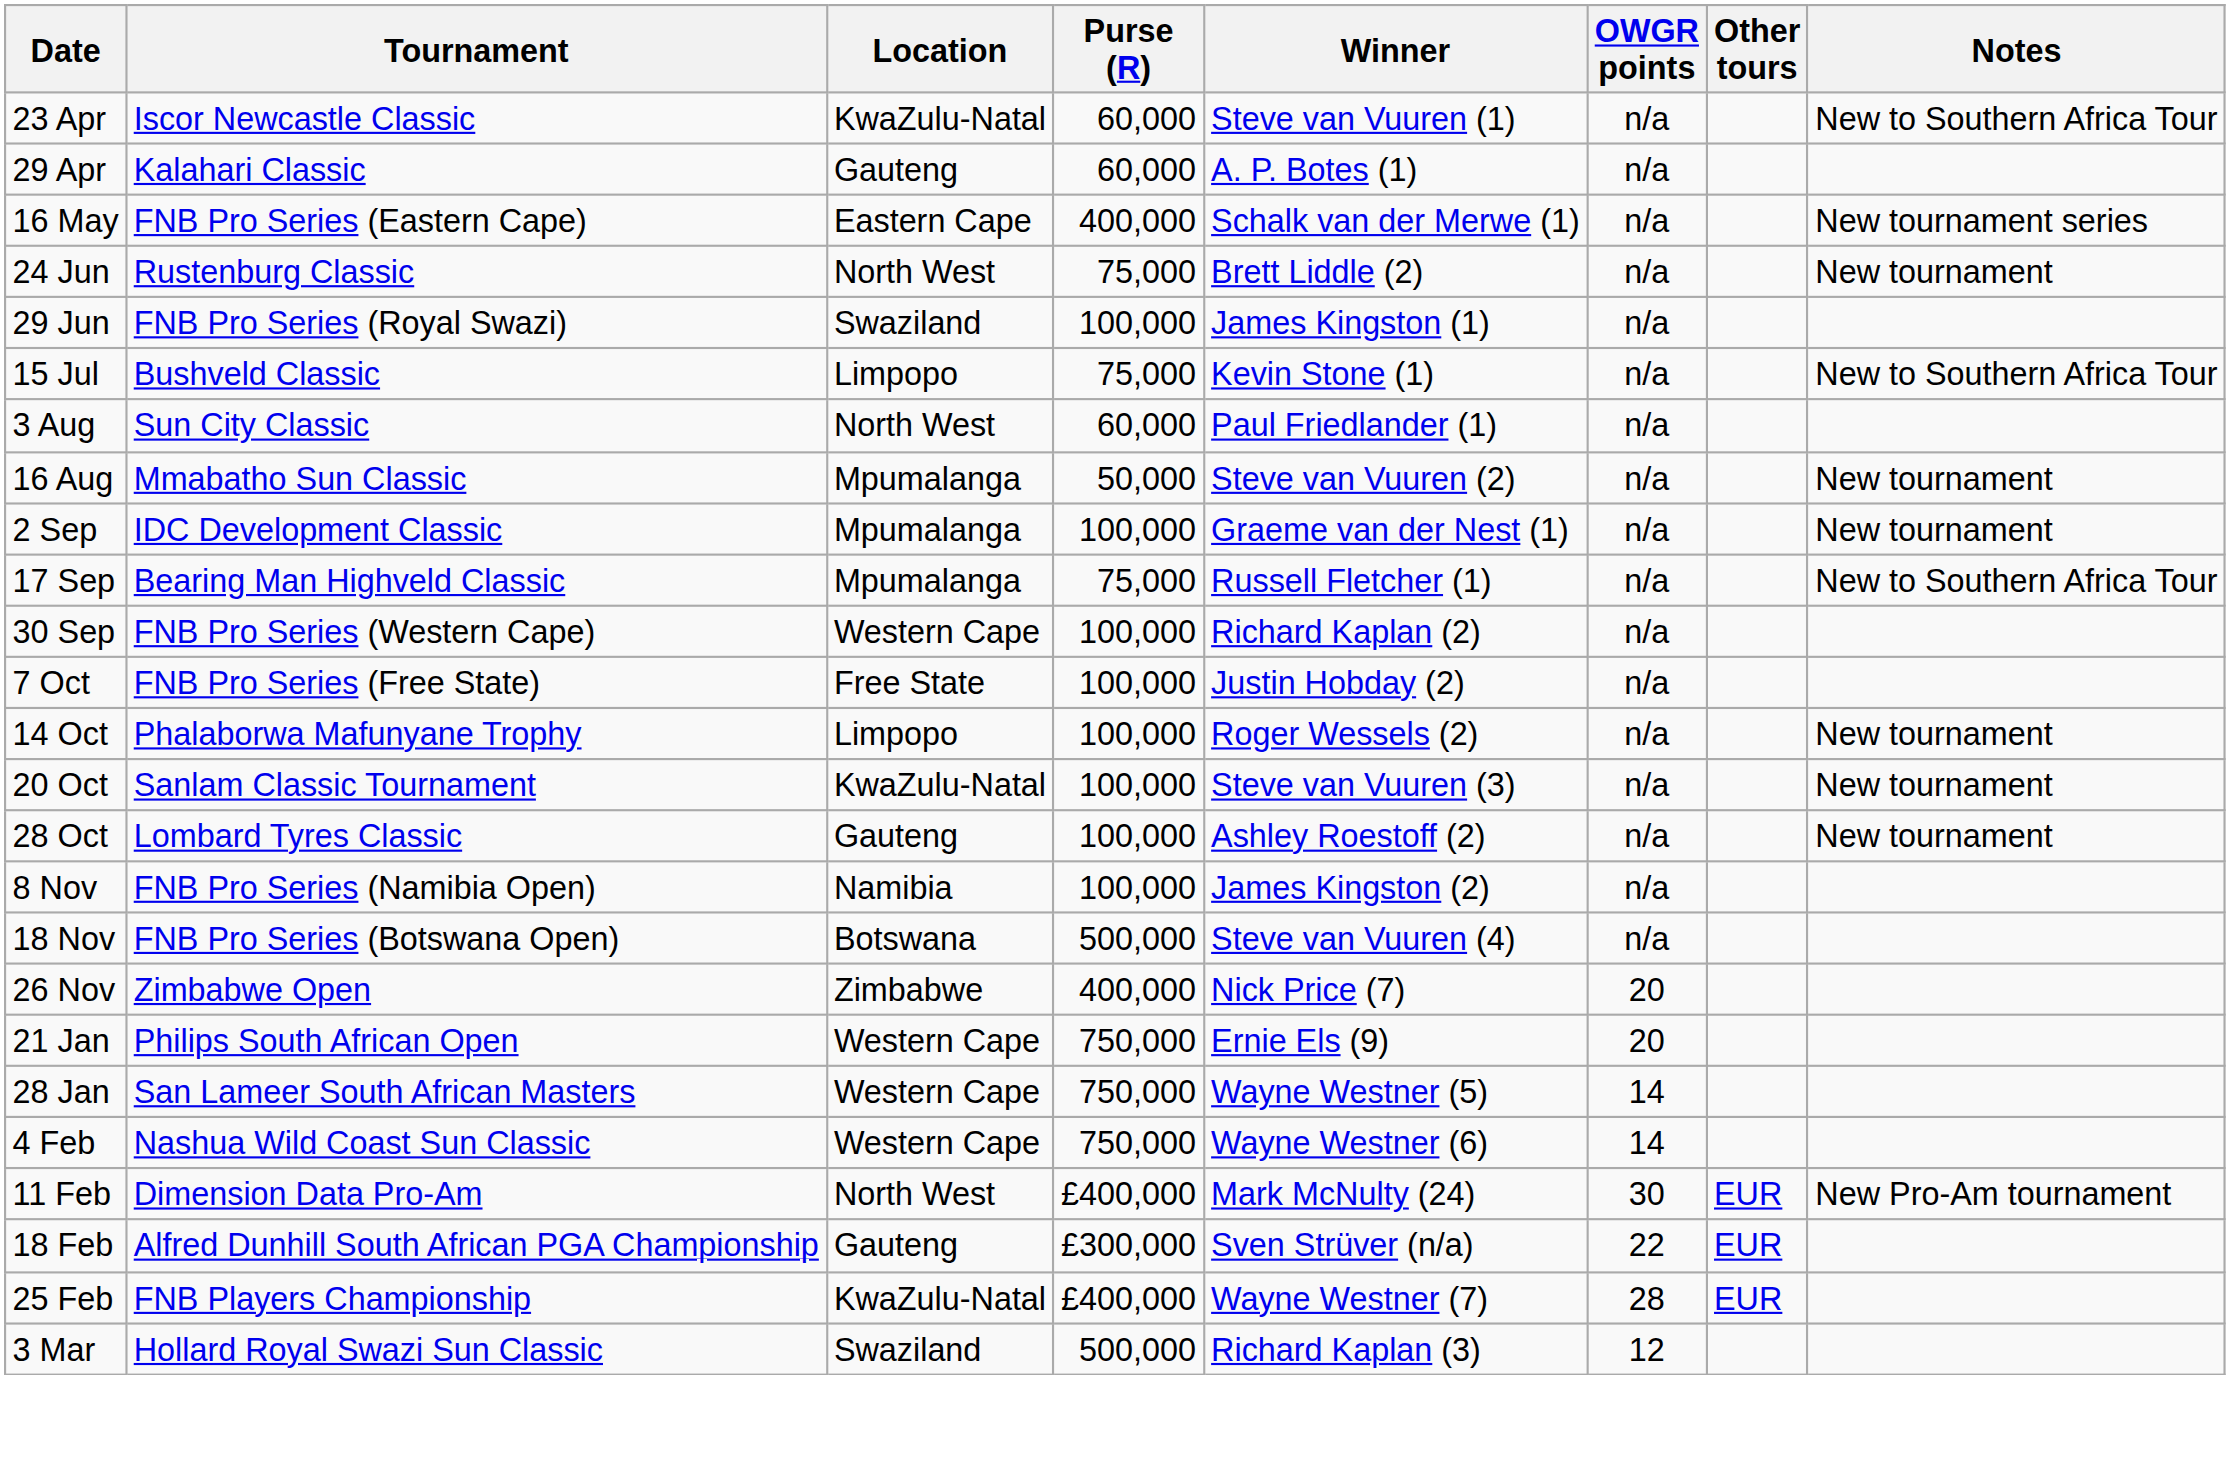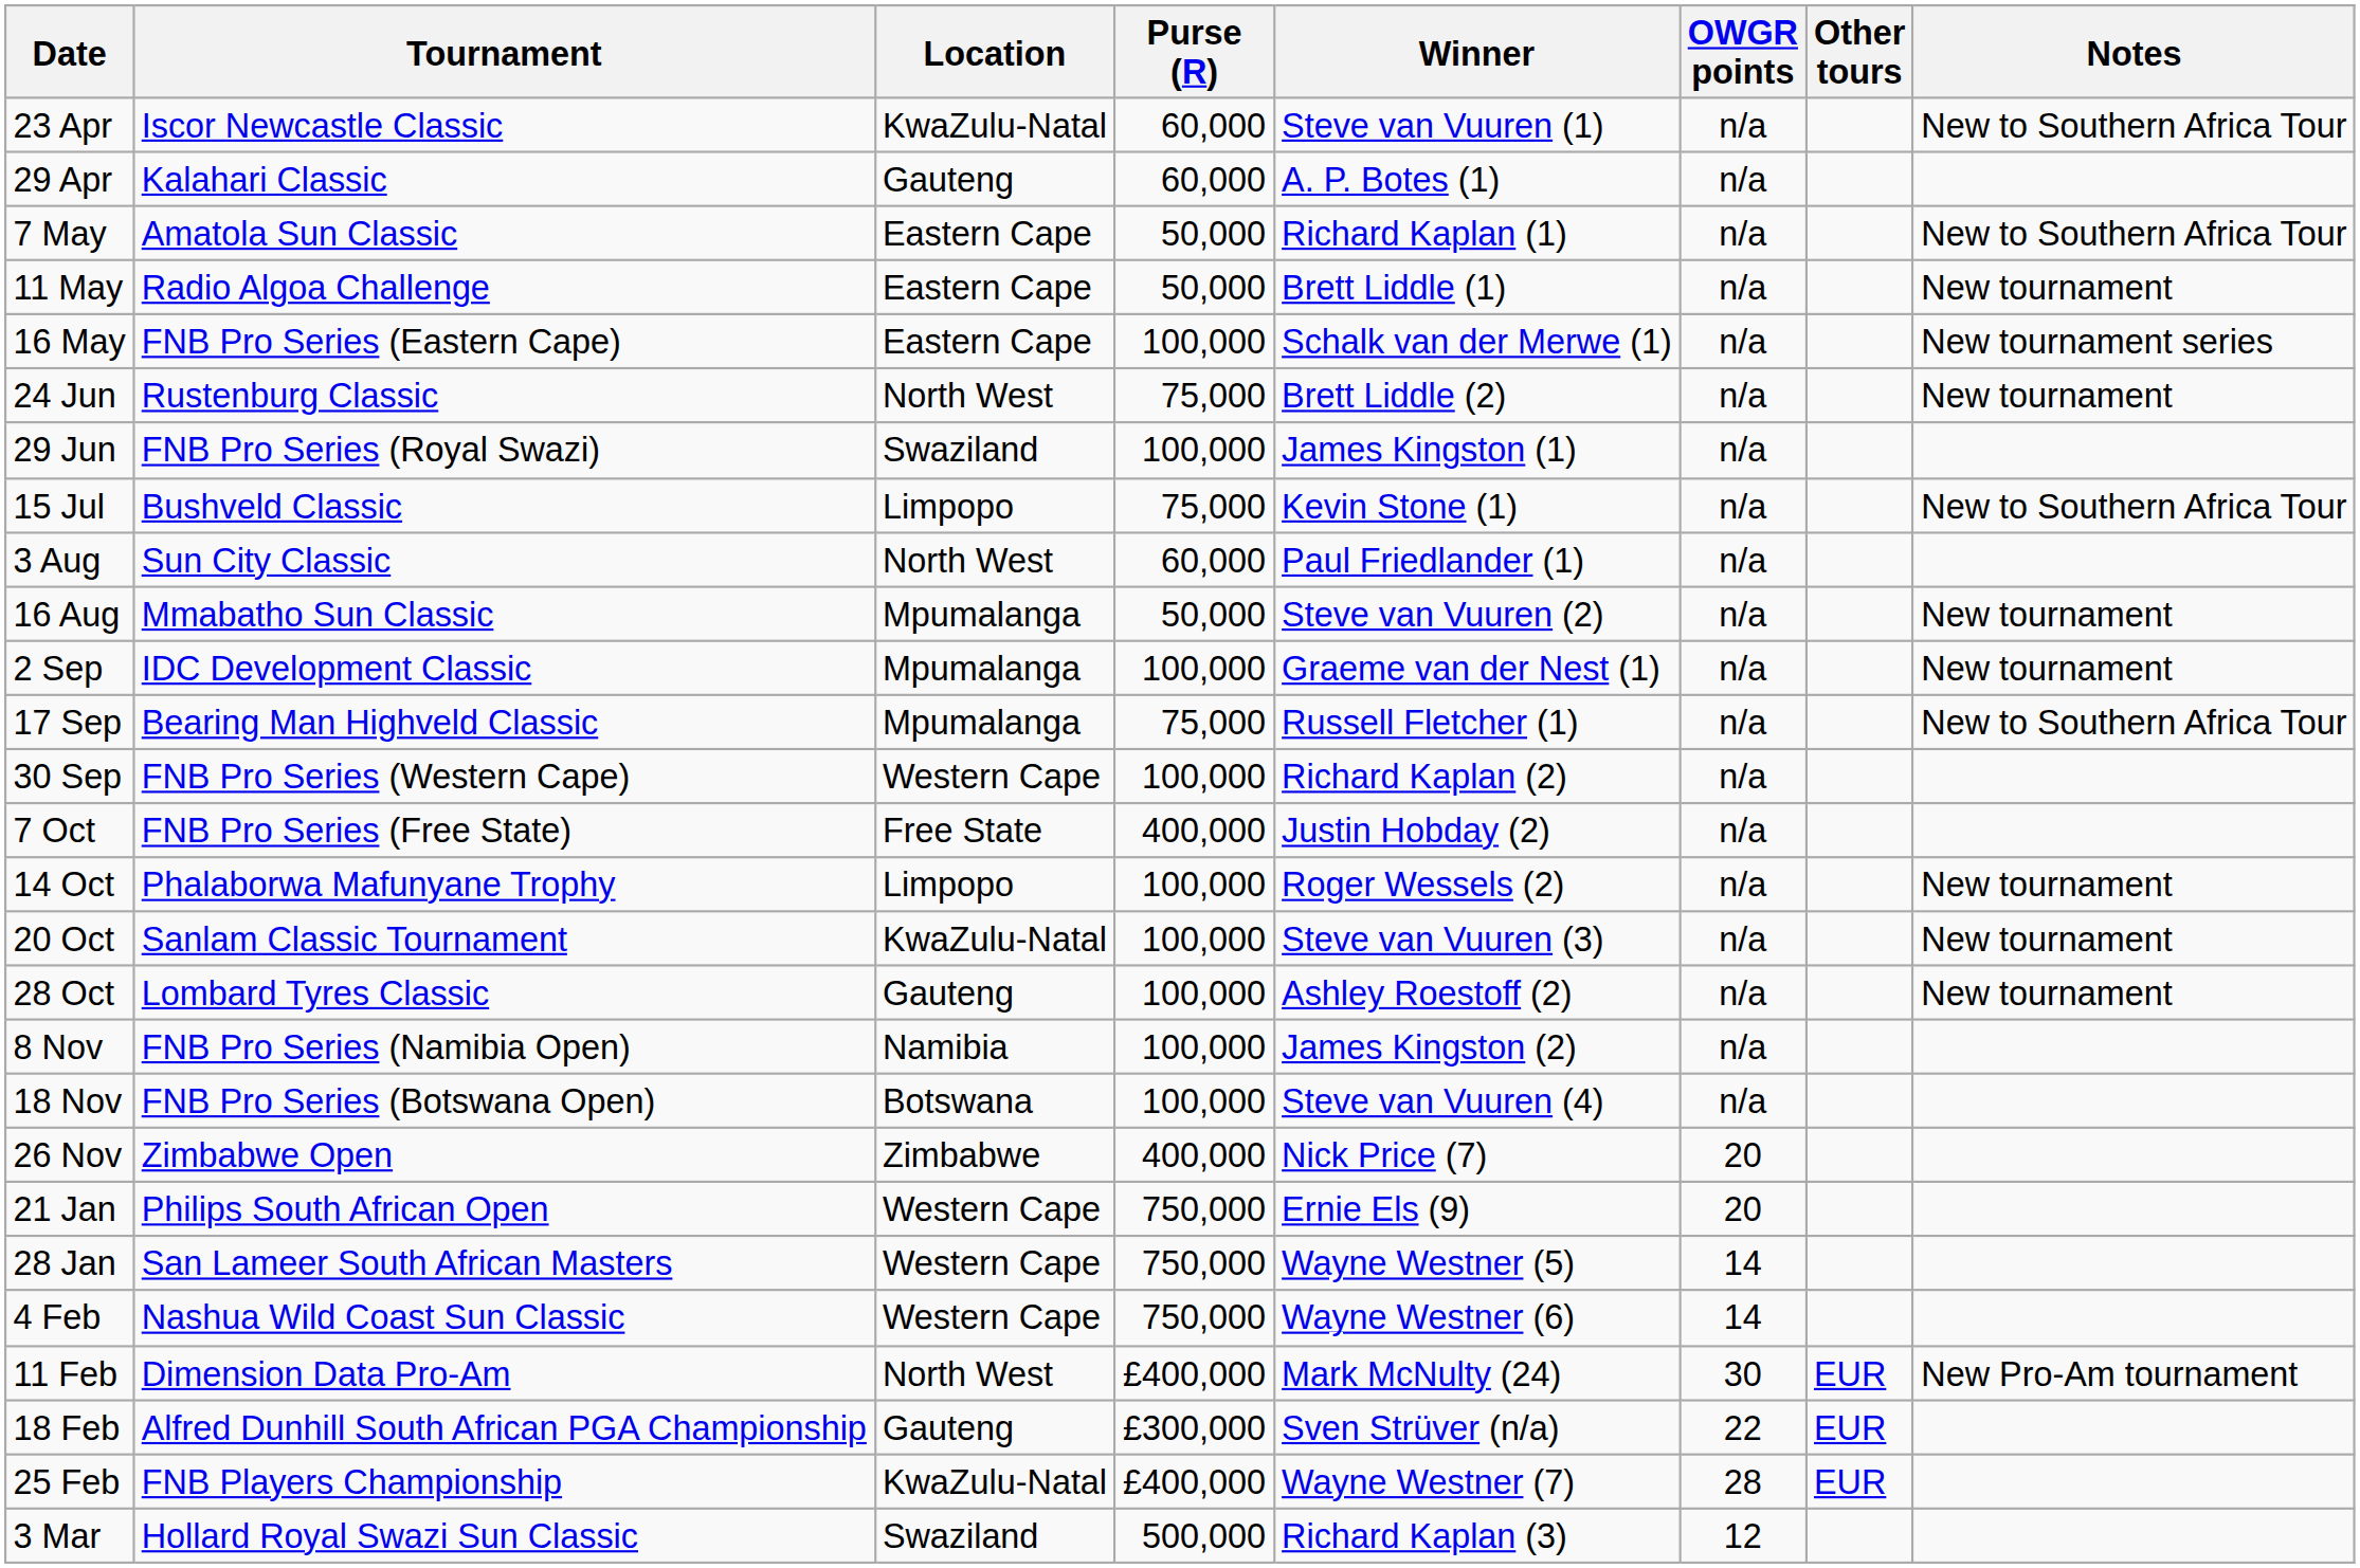+ row: 7 May | Amatola Sun Classic | Eastern Cape | 50,000 | Richard Kaplan (1) | n/a | New to Southern Africa Tour
+ row: 11 May | Radio Algoa Challenge | Eastern Cape | 50,000 | Brett Liddle (1) | n/a | New tournament
16 May | Purse (R): 400,000 -> 100,000
7 Oct | Purse (R): 100,000 -> 400,000
18 Nov | Purse (R): 500,000 -> 100,000
